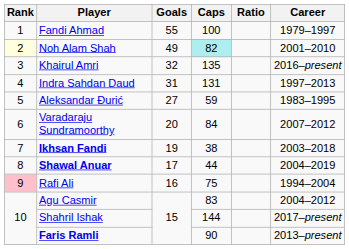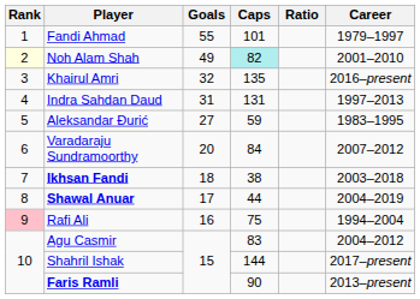Fandi Ahmad | Caps: 100 -> 101
Ikhsan Fandi | Goals: 19 -> 18
